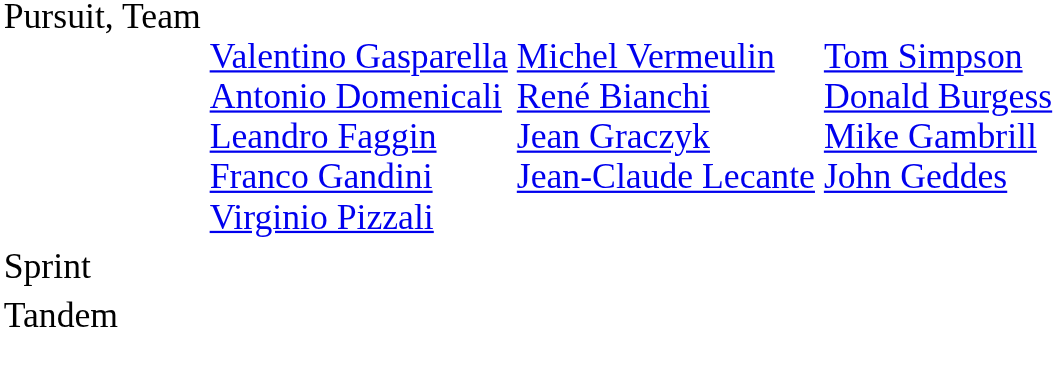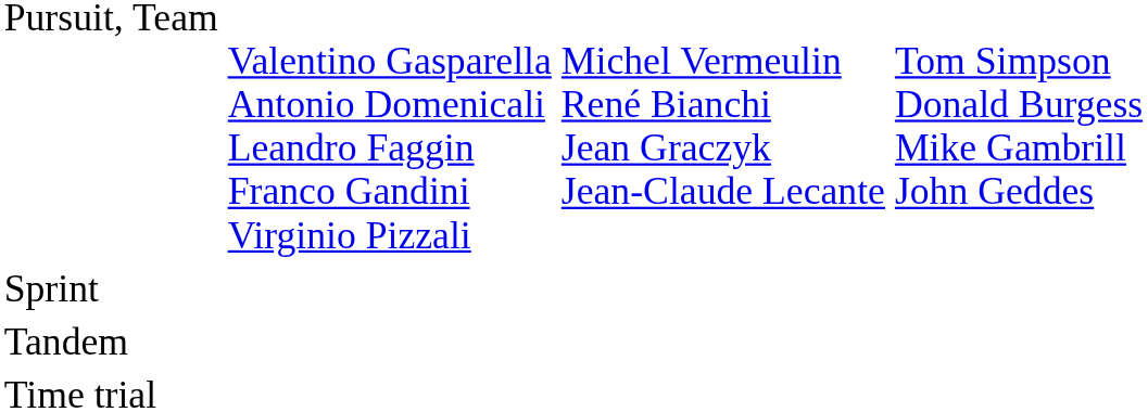+ row: Time trial
